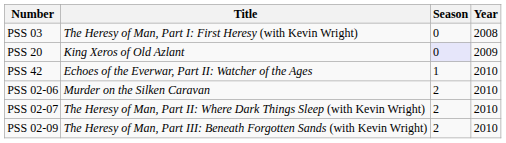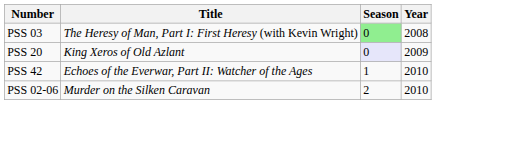PSS 03 | Season: no background -> lightgreen background
- row: PSS 02-07 | The Heresy of Man, Part II: Where Dark Things Sleep (with Kevin Wright) | 2 | 2010
- row: PSS 02-09 | The Heresy of Man, Part III: Beneath Forgotten Sands (with Kevin Wright) | 2 | 2010
